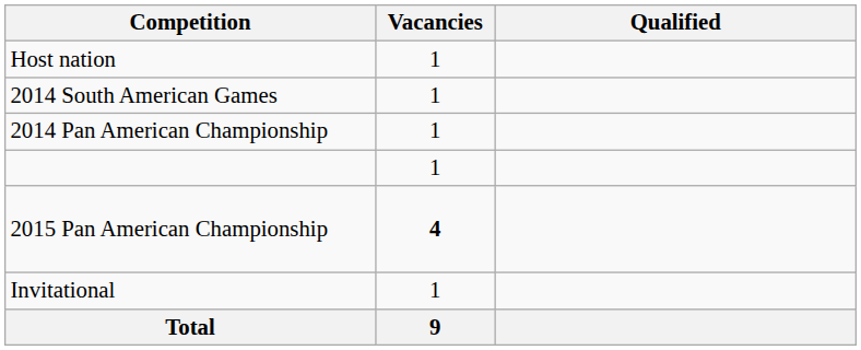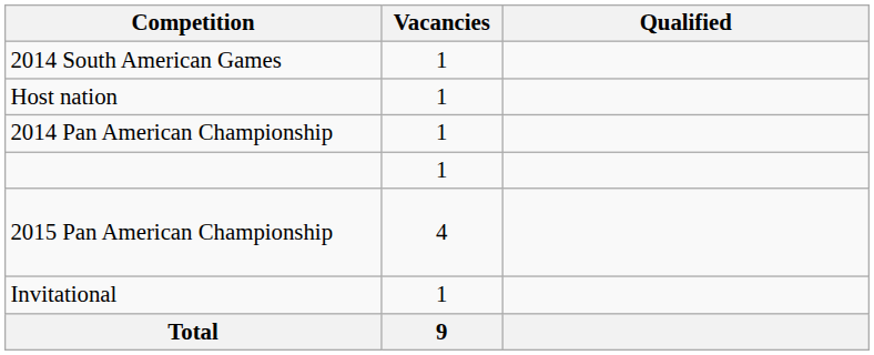rows swapped: Host nation <-> 2014 South American Games
2015 Pan American Championship | Vacancies: bold -> normal
